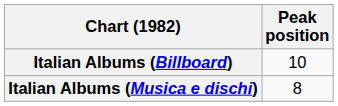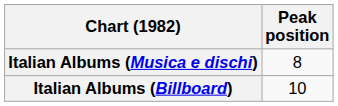rows swapped: Italian Albums (Billboard) <-> Italian Albums (Musica e dischi)
